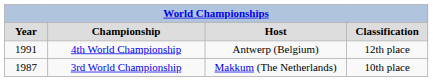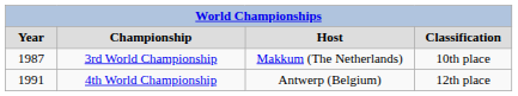rows swapped: 3rd World Championship <-> 4th World Championship
